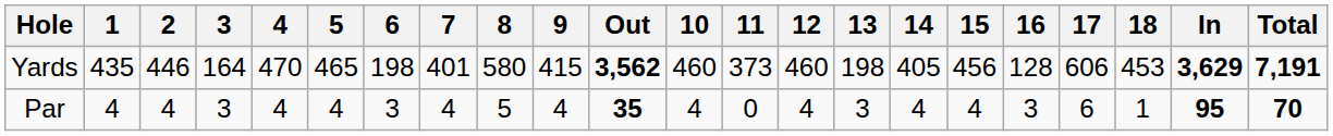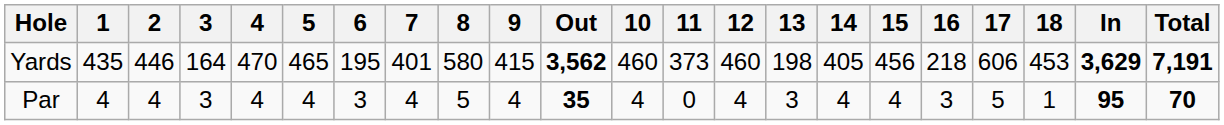Yards | 6: 198 -> 195
Yards | 16: 128 -> 218
Par | 17: 6 -> 5
